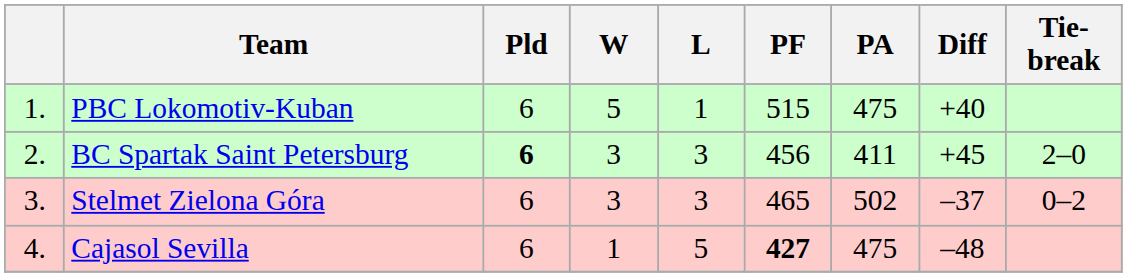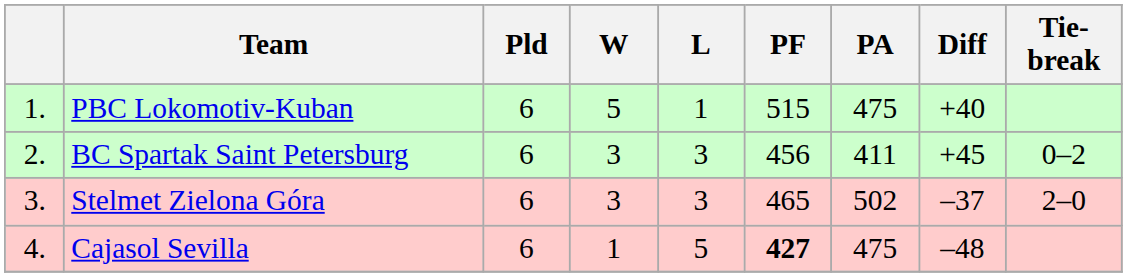BC Spartak Saint Petersburg | Pld: bold -> normal
BC Spartak Saint Petersburg | Tie-break: 2–0 -> 0–2
Stelmet Zielona Góra | Tie-break: 0–2 -> 2–0
